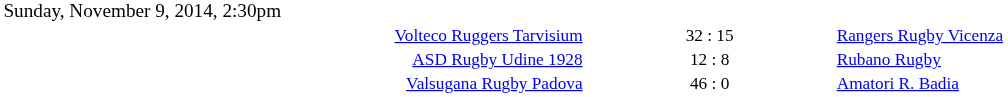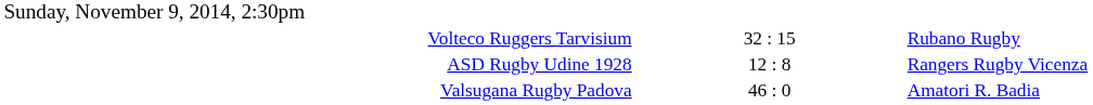Volteco Ruggers Tarvisium | column 3: Rangers Rugby Vicenza -> Rubano Rugby
ASD Rugby Udine 1928 | column 3: Rubano Rugby -> Rangers Rugby Vicenza
